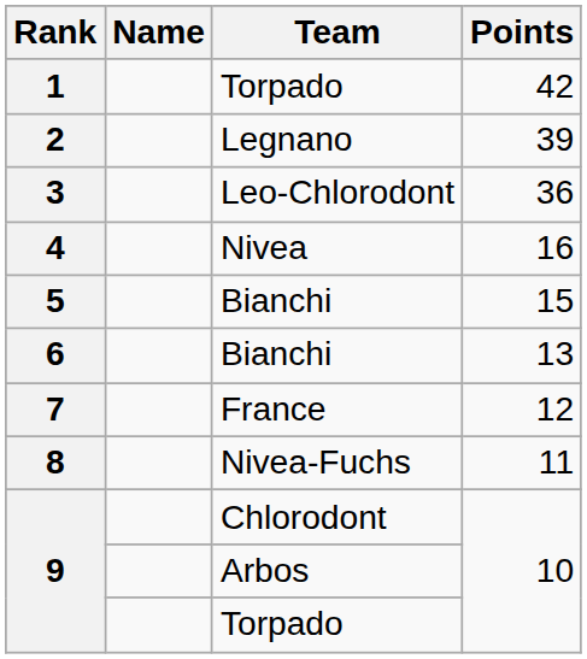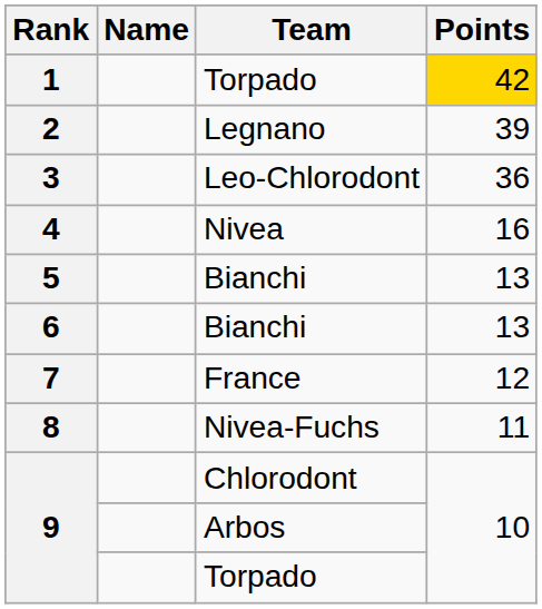1 | Points: no background -> gold background
5 | Points: 15 -> 13
